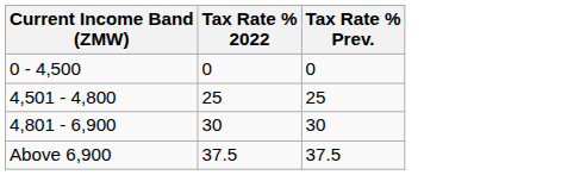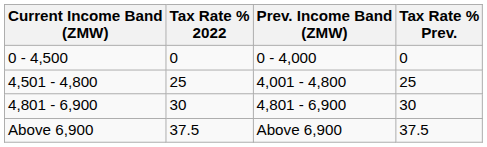+ column: Prev. Income Band (ZMW) | 0 - 4,000 | 4,001 - 4,800 | 4,801 - 6,900 | Above 6,900
